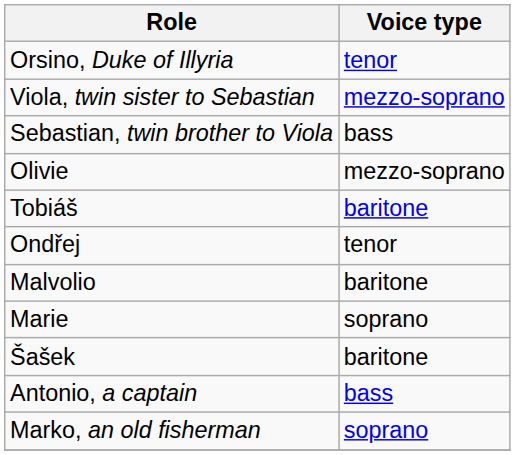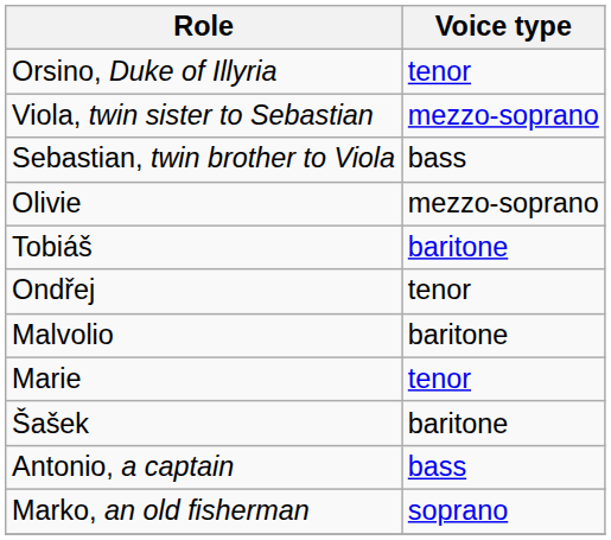Marie | Voice type: soprano -> tenor
